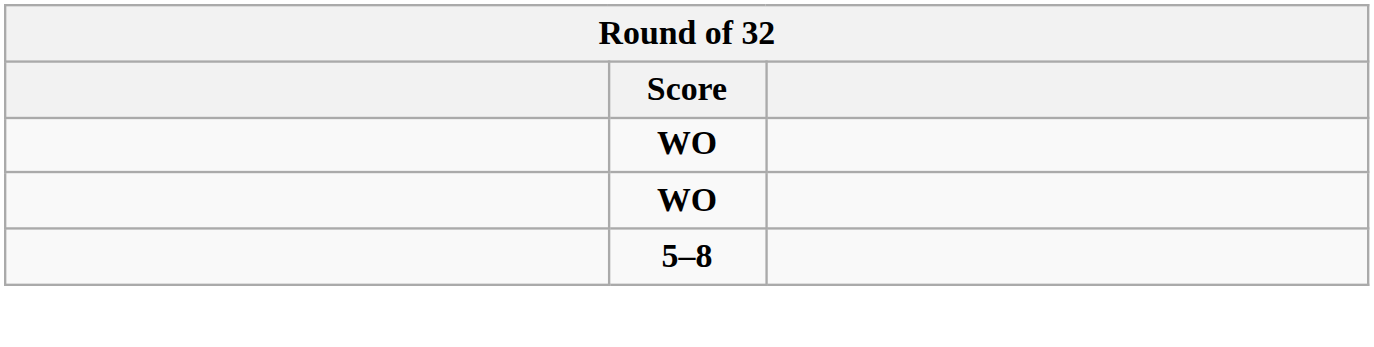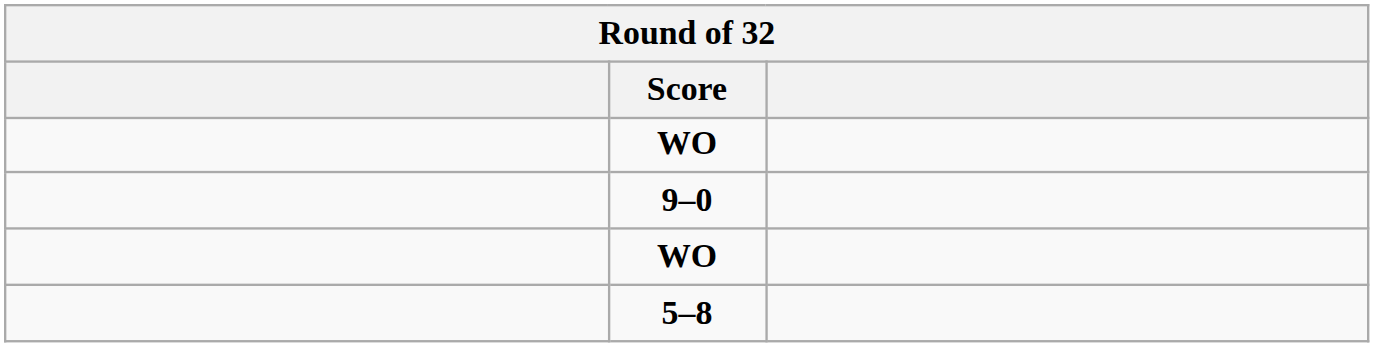+ row: 9–0
